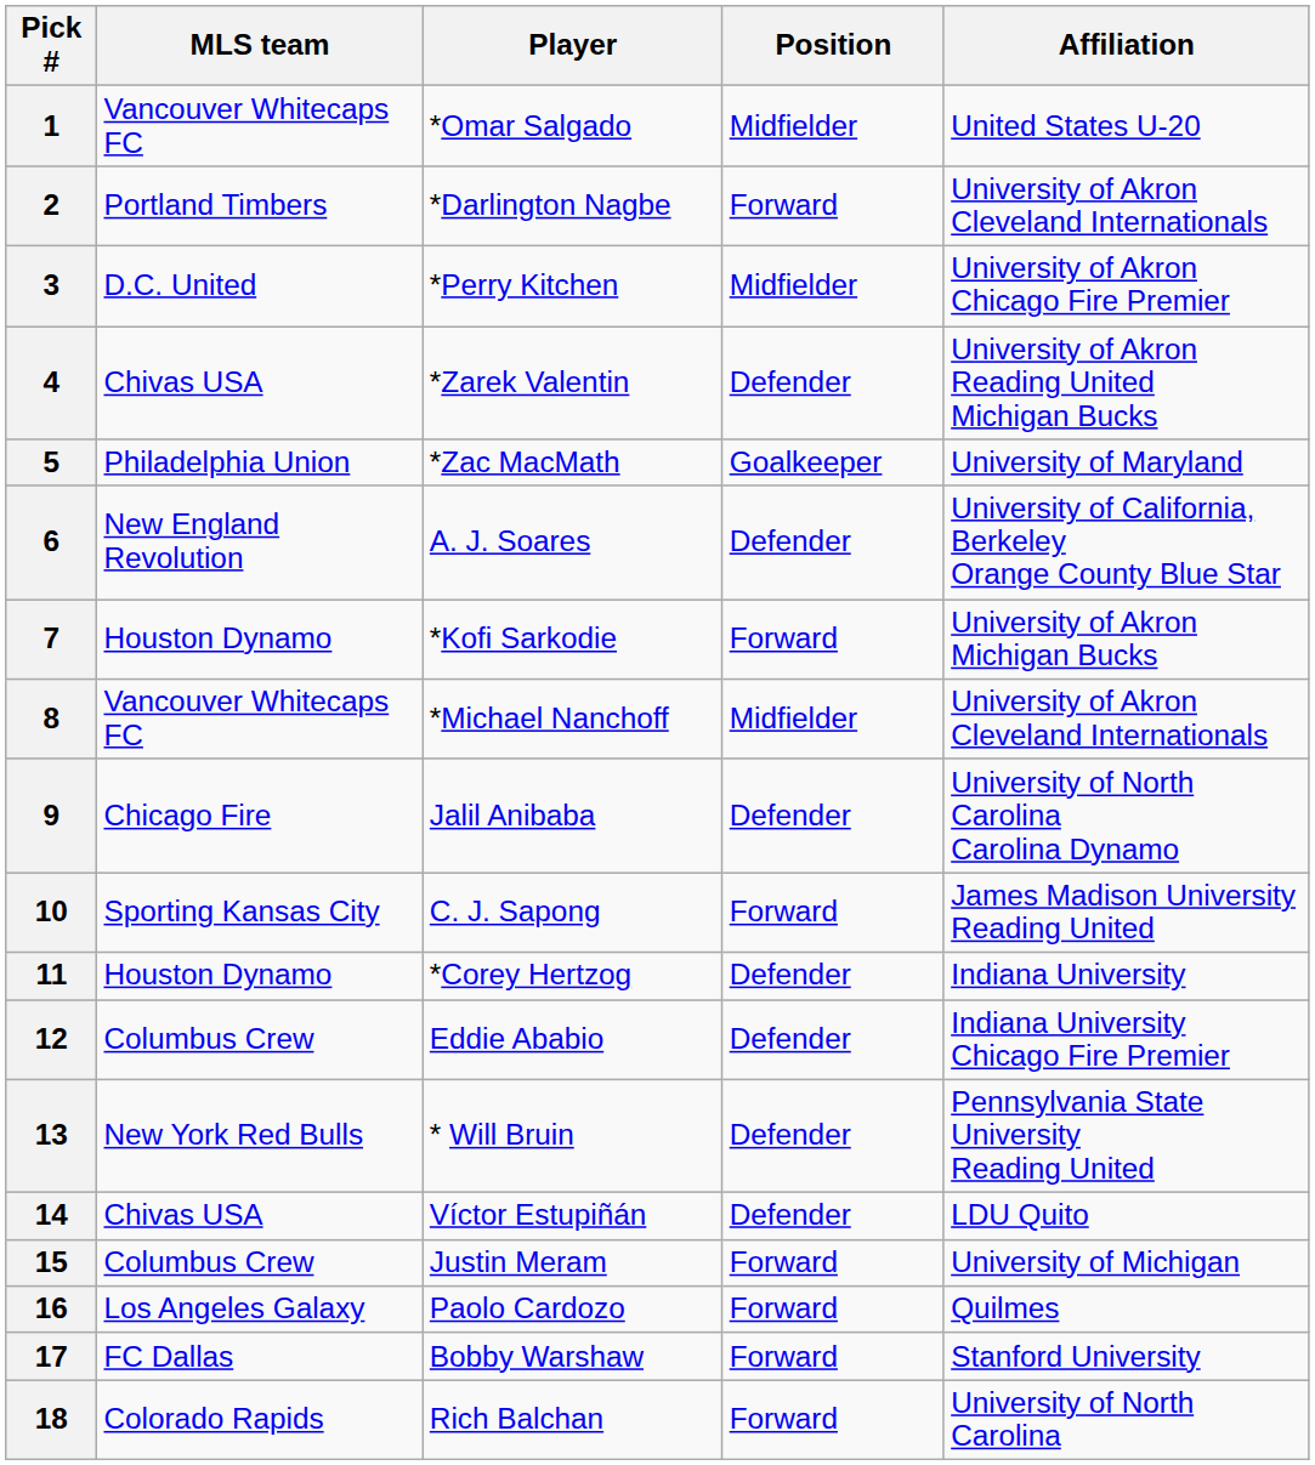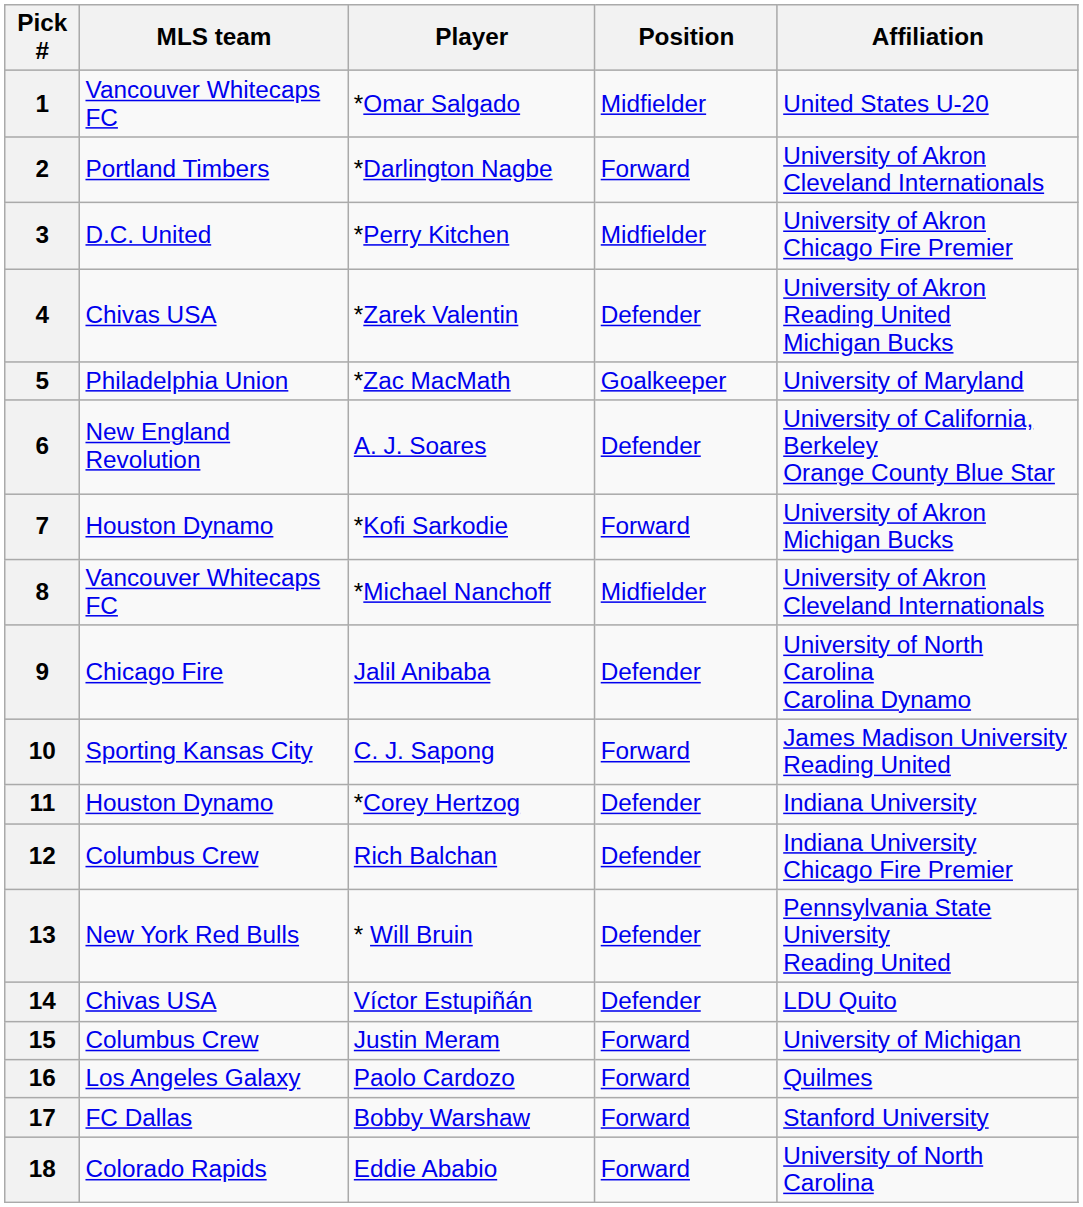12 | Player: Eddie Ababio -> Rich Balchan
18 | Player: Rich Balchan -> Eddie Ababio
